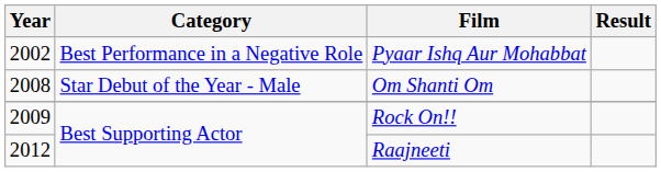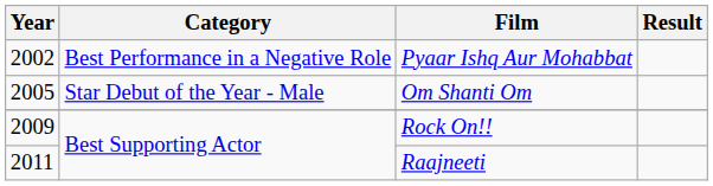Om Shanti Om | Year: 2008 -> 2005
Raajneeti | Year: 2012 -> 2011
